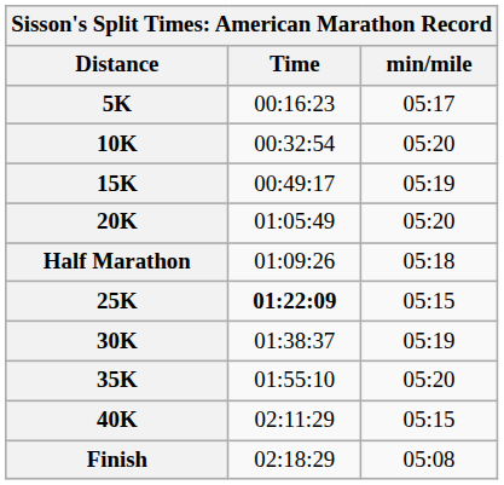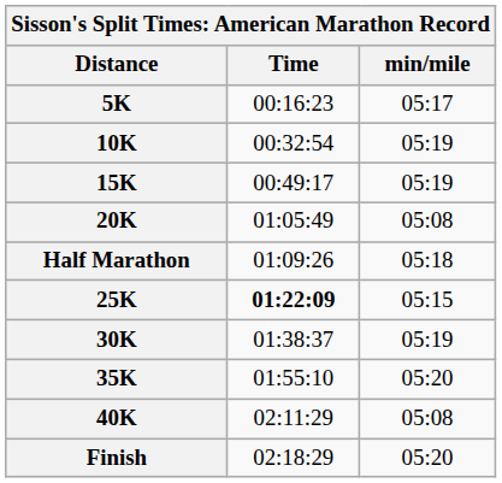10K | min/mile: 05:20 -> 05:19
20K | min/mile: 05:20 -> 05:08
40K | min/mile: 05:15 -> 05:08
Finish | min/mile: 05:08 -> 05:20
